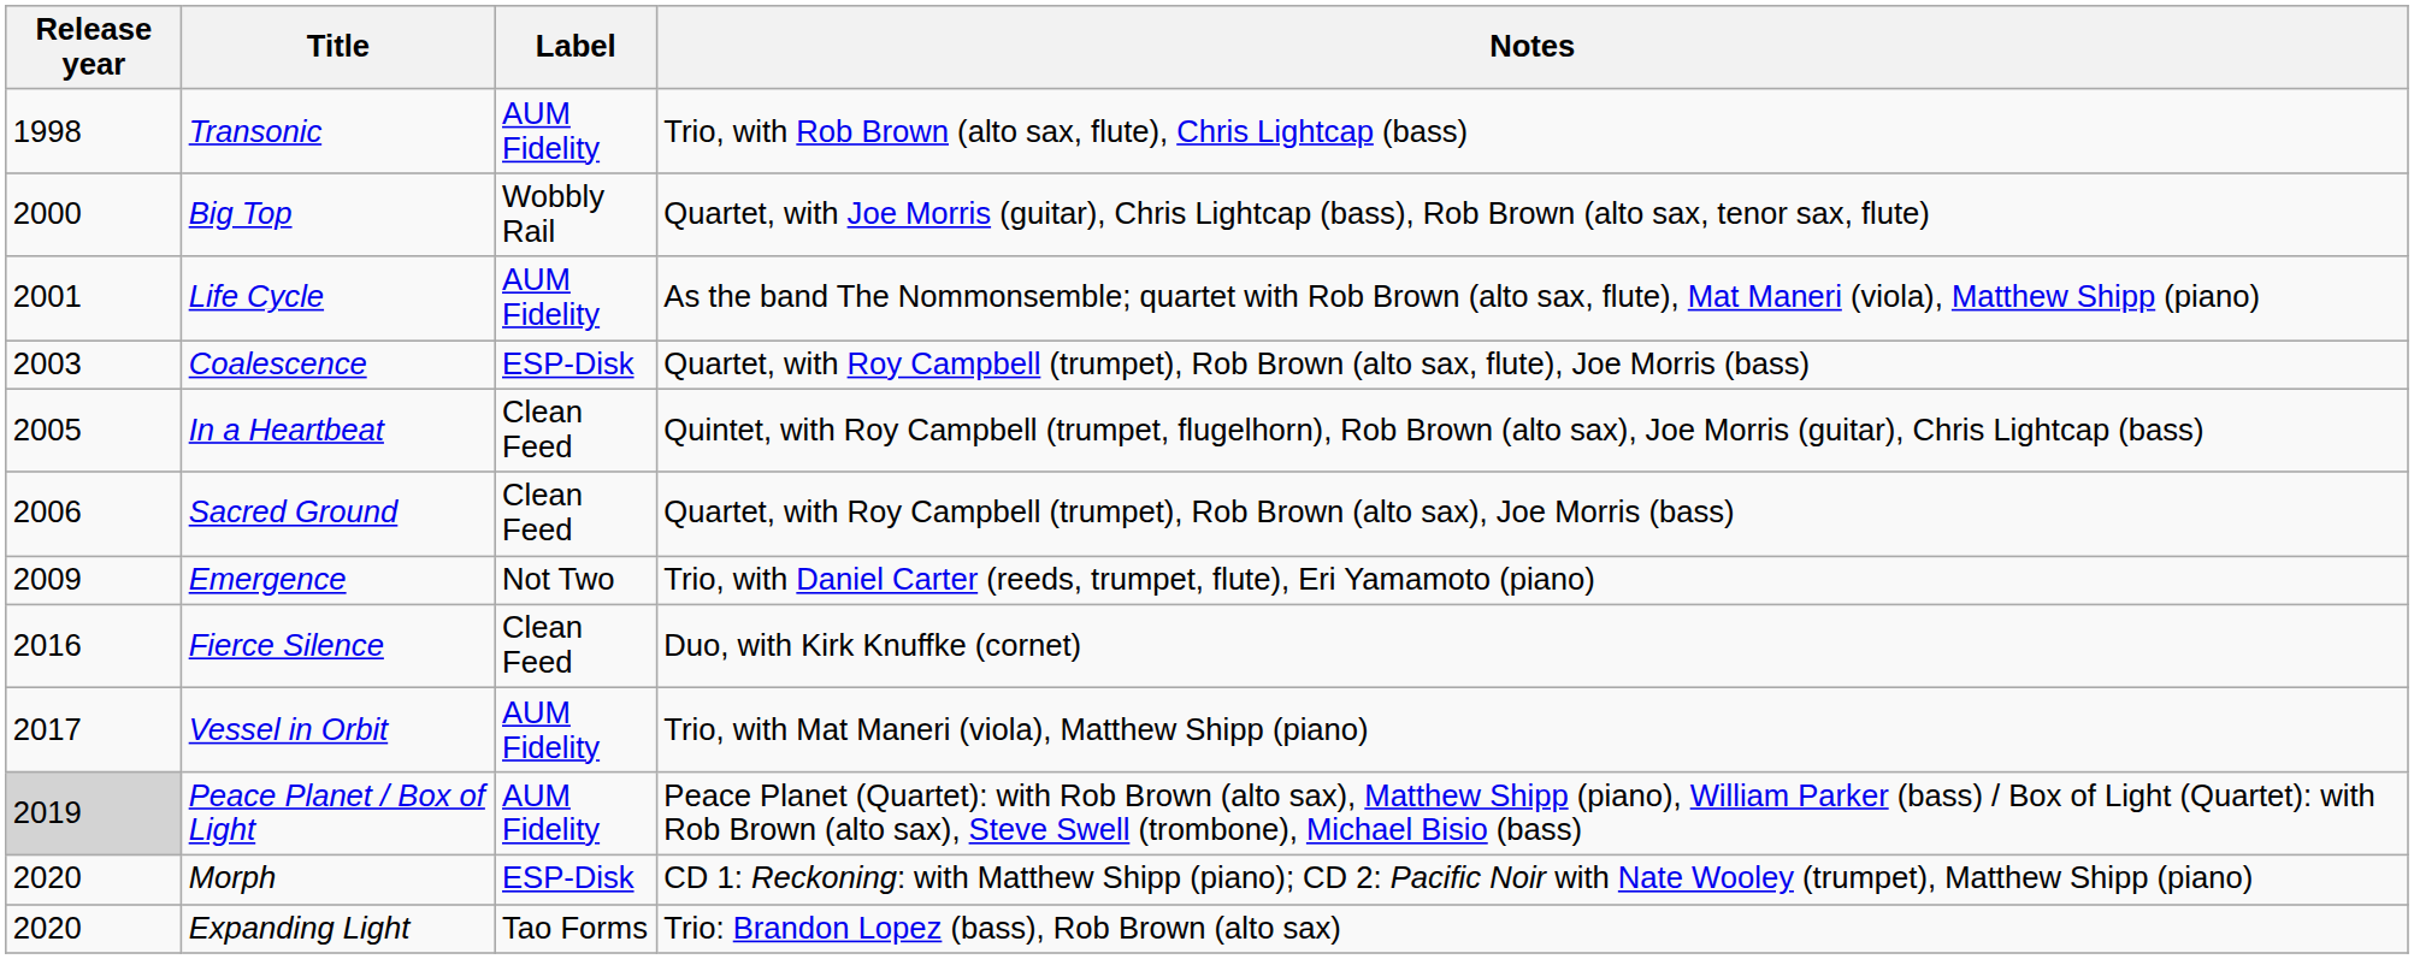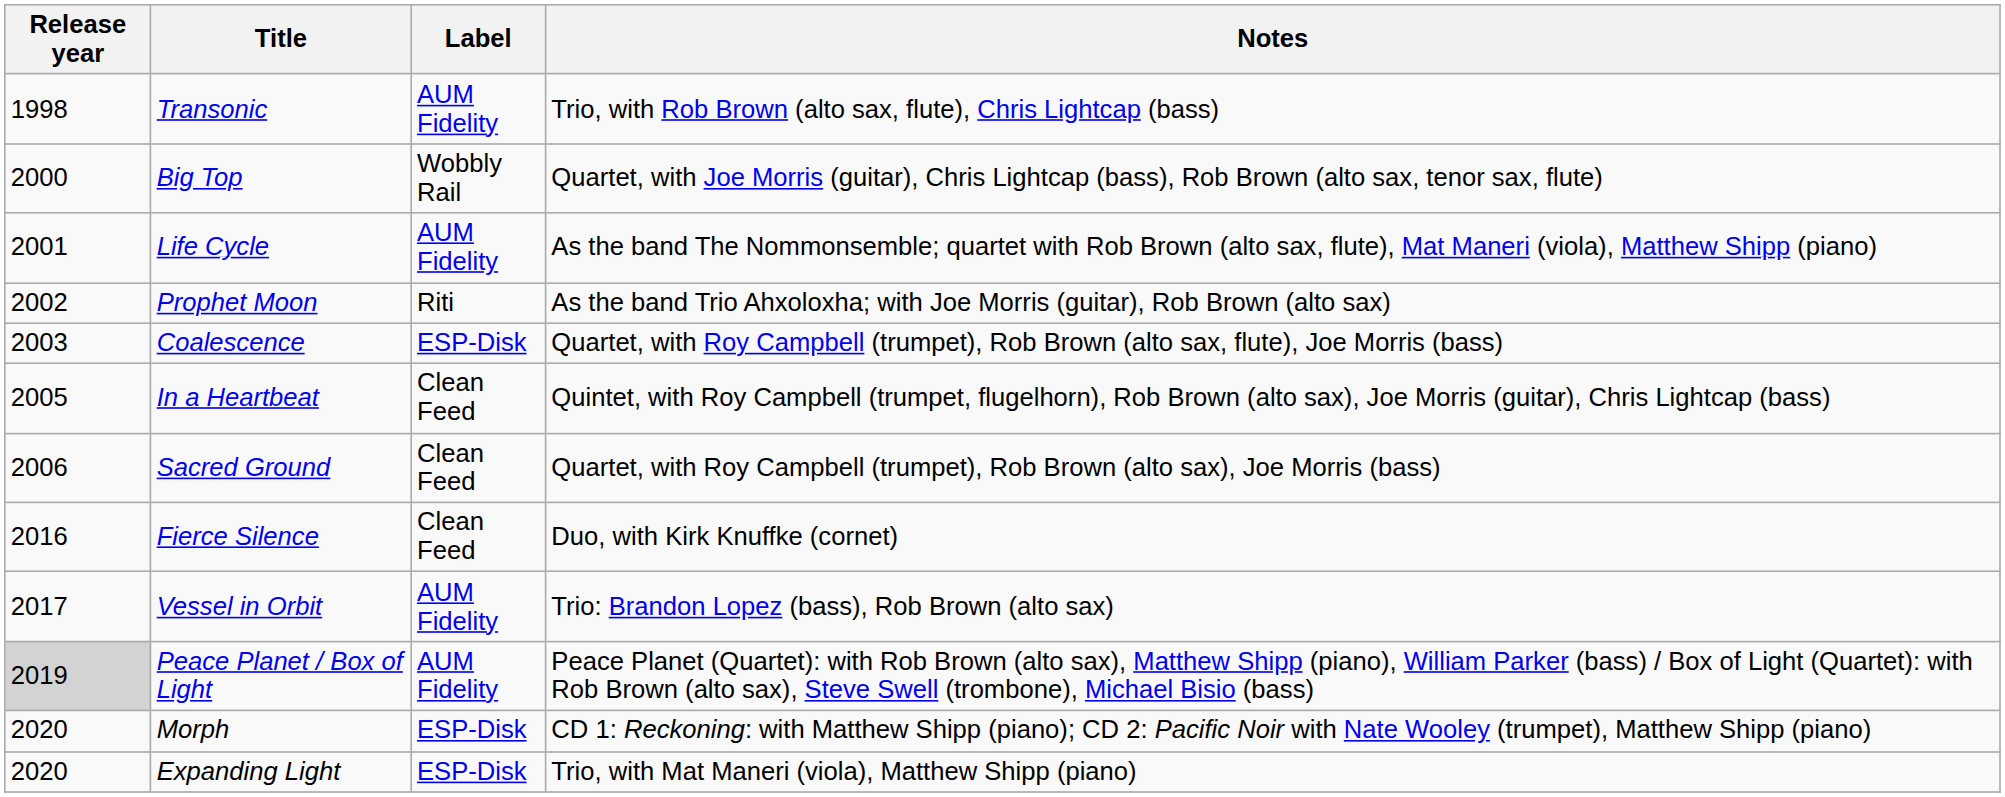+ row: 2002 | Prophet Moon | Riti | As the band Trio Ahxoloxha; with Joe Morris (guitar), Rob Brown (alto sax)
- row: 2009 | Emergence | Not Two | Trio, with Daniel Carter (reeds, trumpet, flute), Eri Yamamoto (piano)
Vessel in Orbit | Notes: Trio, with Mat Maneri (viola), Matthew Shipp (piano) -> Trio: Brandon Lopez (bass), Rob Brown (alto sax)
Expanding Light | Label: Tao Forms -> ESP-Disk
Expanding Light | Notes: Trio: Brandon Lopez (bass), Rob Brown (alto sax) -> Trio, with Mat Maneri (viola), Matthew Shipp (piano)
